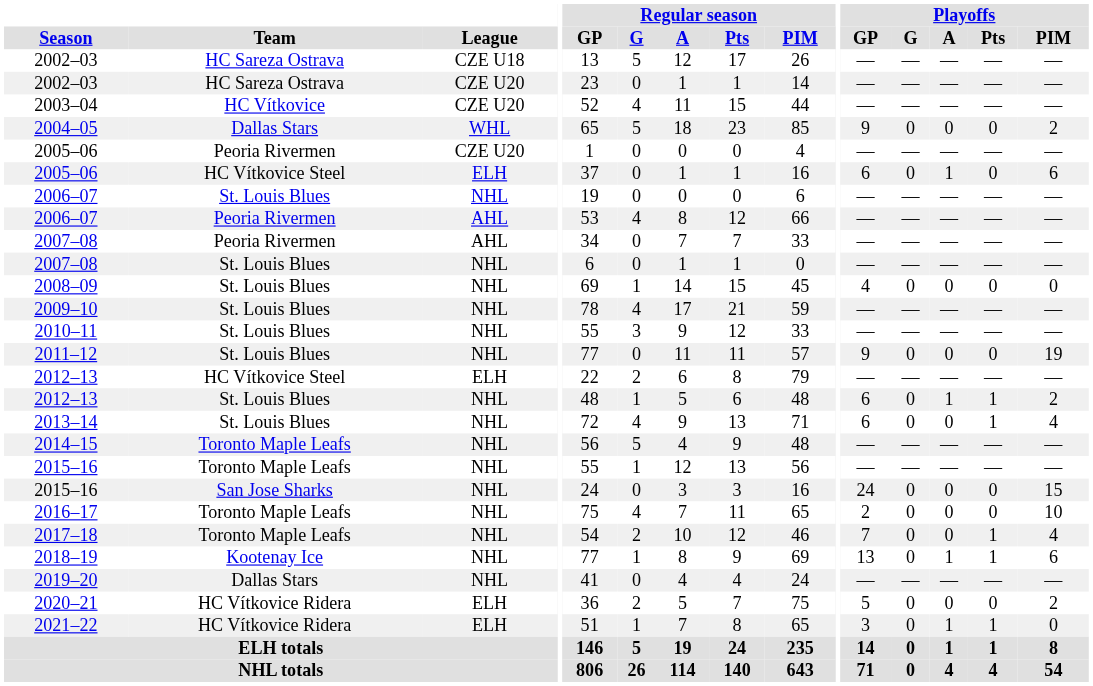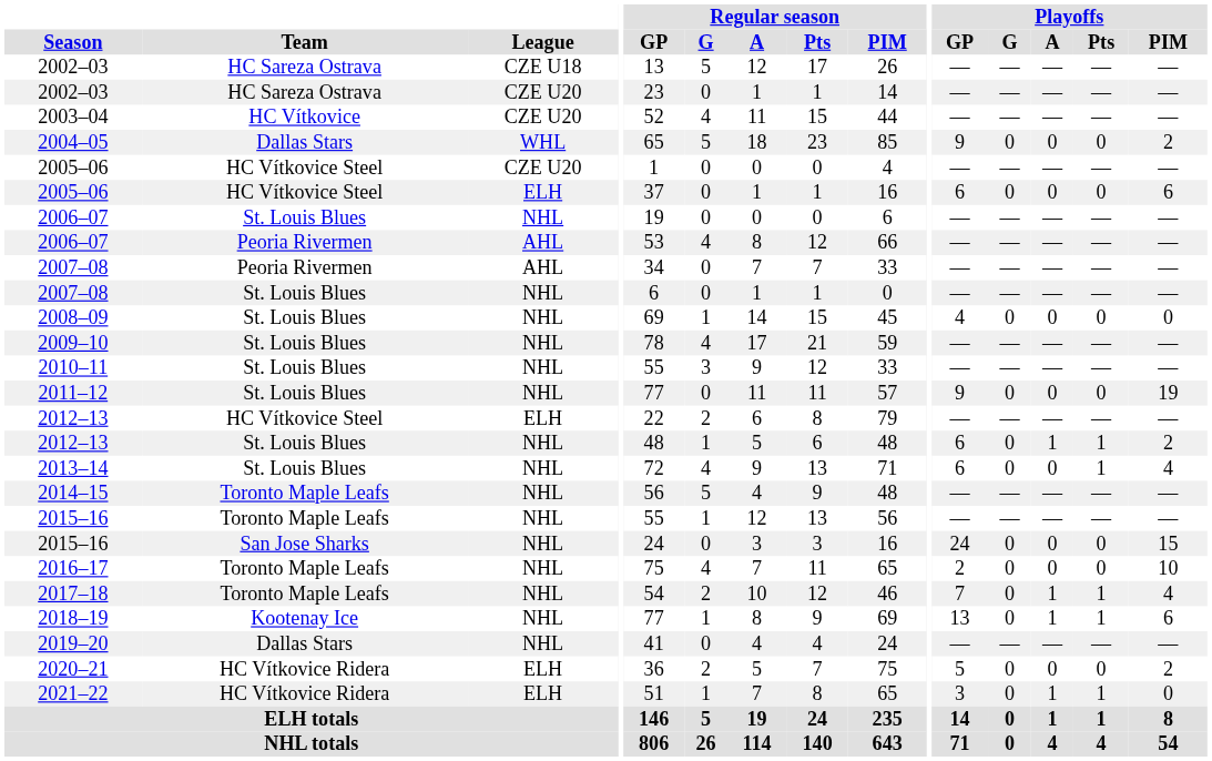2005–06 / CZE U20 | Team: Peoria Rivermen -> HC Vítkovice Steel
2005–06 / ELH | Playoffs / A: 1 -> 0
2017–18 | Playoffs / A: 0 -> 1
